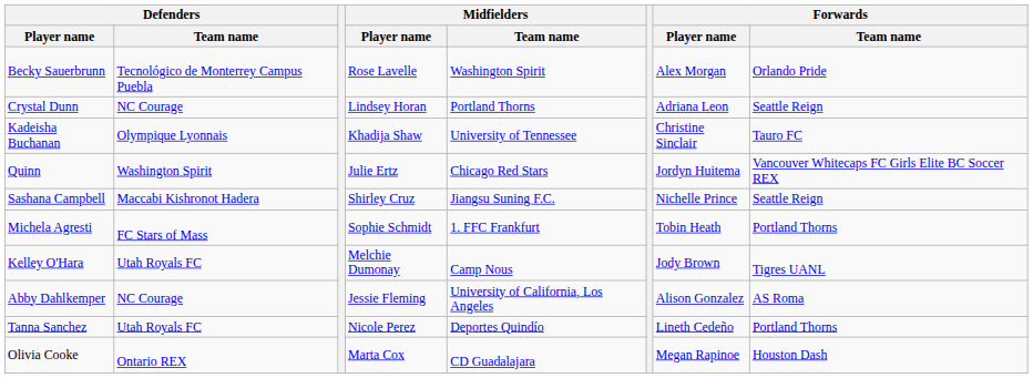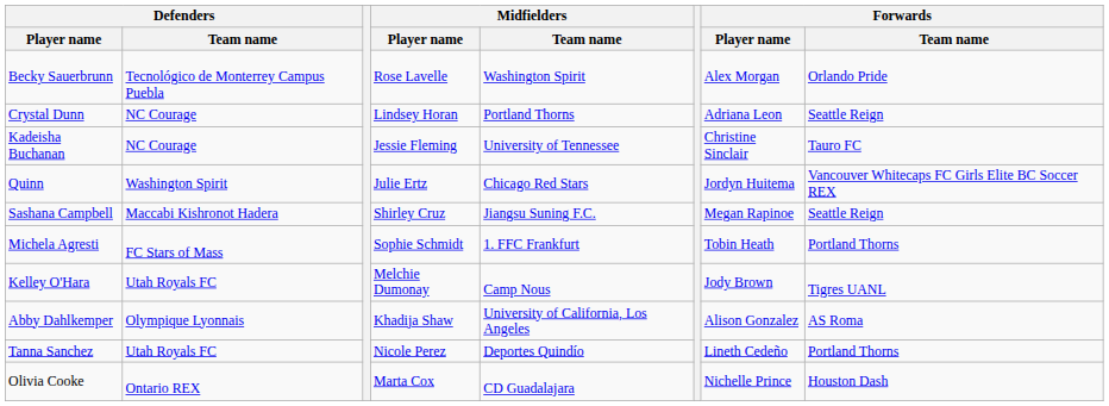Kadeisha Buchanan | Defenders / Team name: Olympique Lyonnais -> NC Courage
Kadeisha Buchanan | Midfielders / Player name: Khadija Shaw -> Jessie Fleming
Sashana Campbell | Forwards / Player name: Nichelle Prince -> Megan Rapinoe
Abby Dahlkemper | Defenders / Team name: NC Courage -> Olympique Lyonnais
Abby Dahlkemper | Midfielders / Player name: Jessie Fleming -> Khadija Shaw
Olivia Cooke | Forwards / Player name: Megan Rapinoe -> Nichelle Prince
